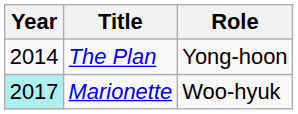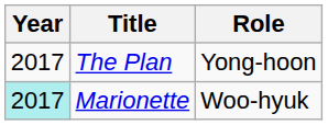The Plan | Year: 2014 -> 2017
